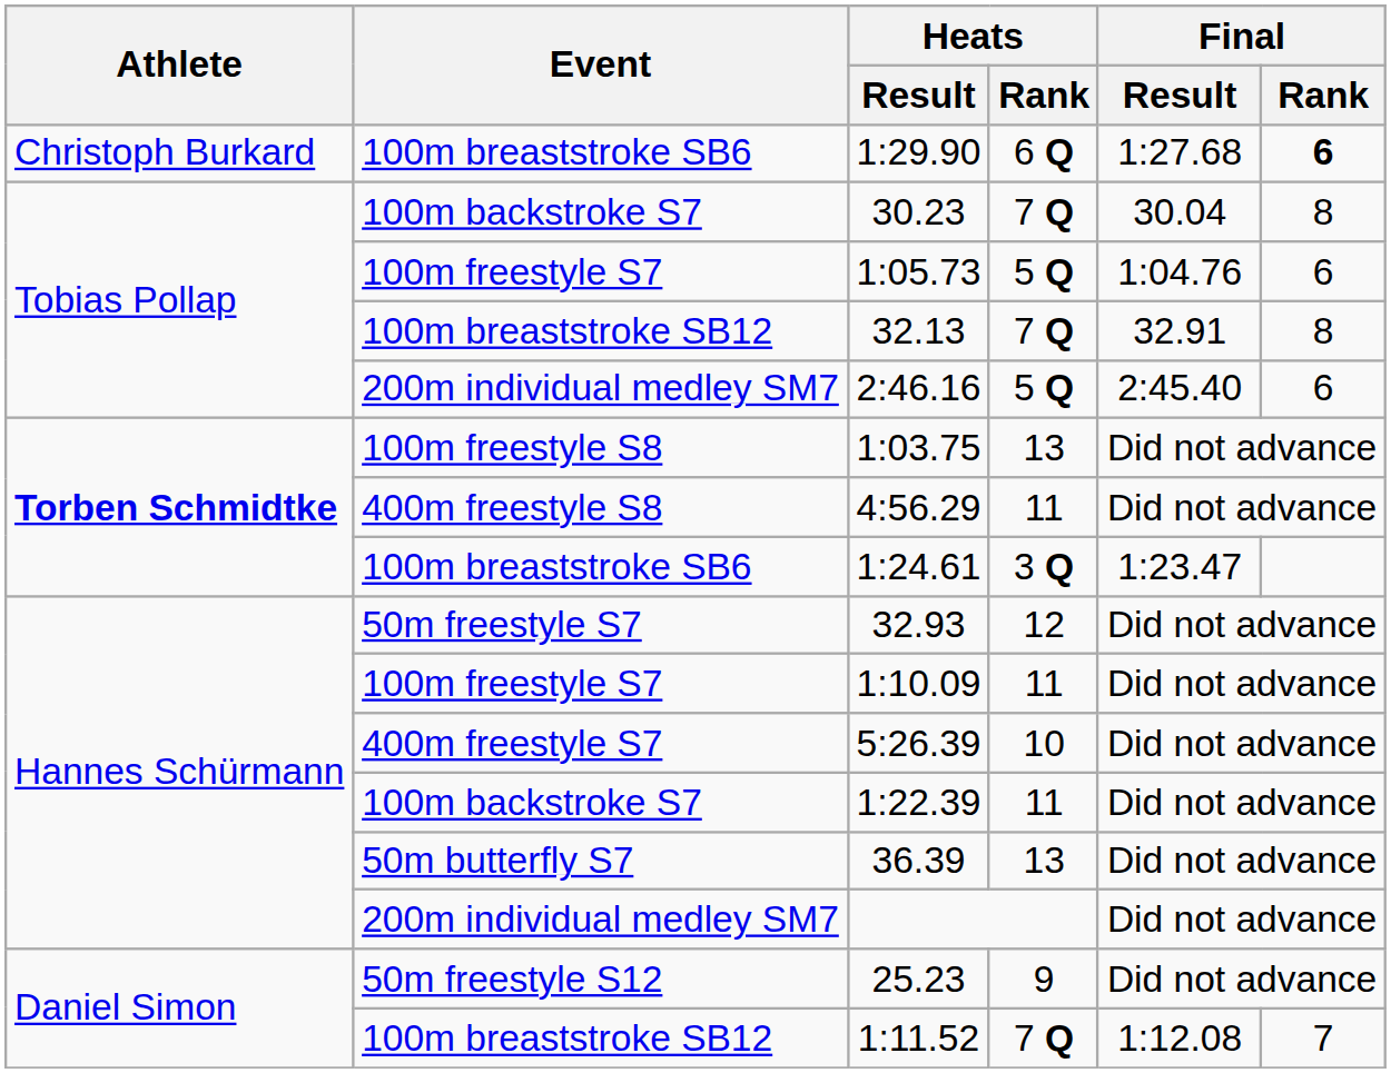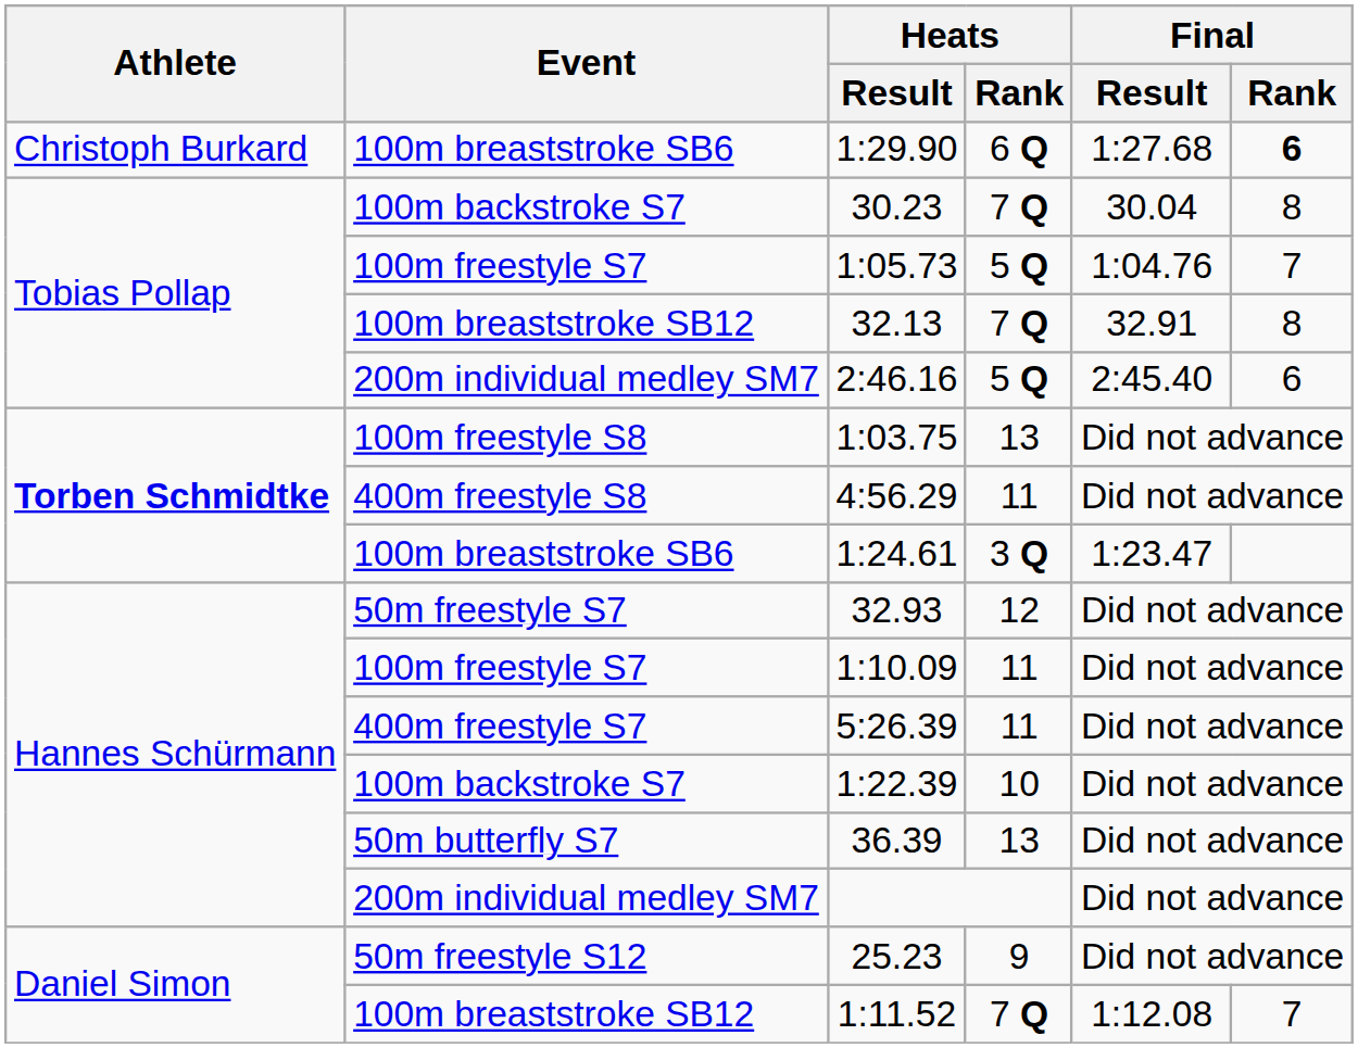1:05.73 | Final / Rank: 6 -> 7
5:26.39 | Heats / Rank: 10 -> 11
1:22.39 | Heats / Rank: 11 -> 10
